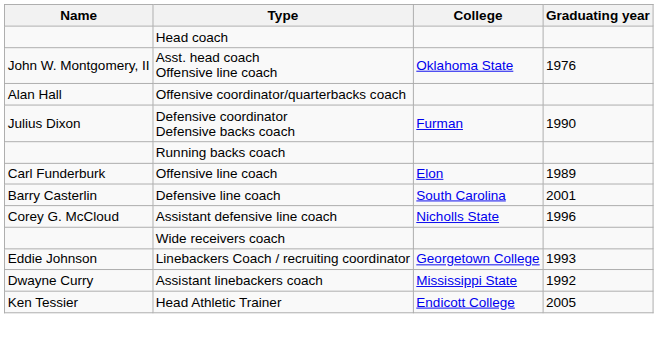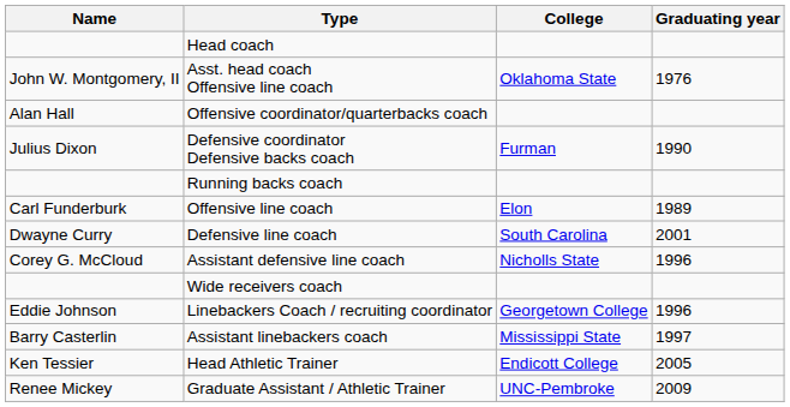Defensive line coach | Name: Barry Casterlin -> Dwayne Curry
Linebackers Coach / recruiting coordinator | Graduating year: 1993 -> 1996
Assistant linebackers coach | Name: Dwayne Curry -> Barry Casterlin
Assistant linebackers coach | Graduating year: 1992 -> 1997
+ row: Renee Mickey | Graduate Assistant / Athletic Trainer | UNC-Pembroke | 2009
